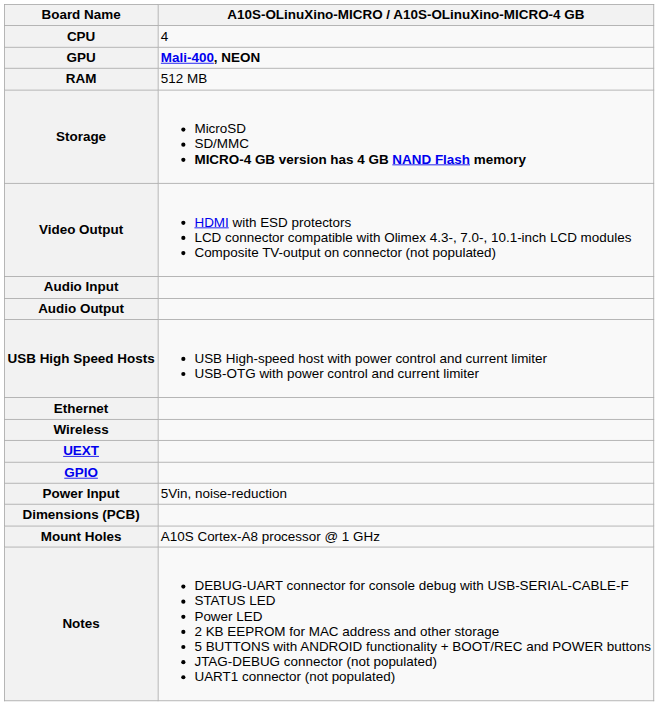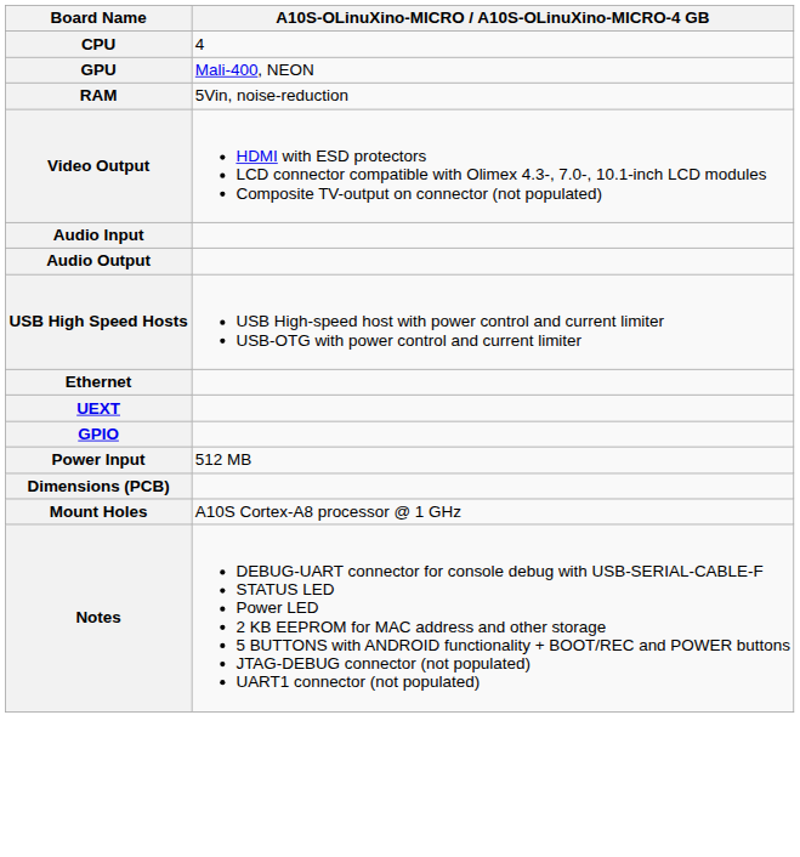GPU | A10S-OLinuXino-MICRO / A10S-OLinuXino-MICRO-4 GB: bold -> normal
RAM | A10S-OLinuXino-MICRO / A10S-OLinuXino-MICRO-4 GB: 512 MB -> 5Vin, noise-reduction
- row: Storage | MicroSD SD/MMC MICRO-4 GB version has 4 GB NAND Flash memory
- row: Wireless
Power Input | A10S-OLinuXino-MICRO / A10S-OLinuXino-MICRO-4 GB: 5Vin, noise-reduction -> 512 MB
